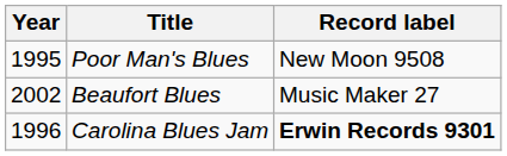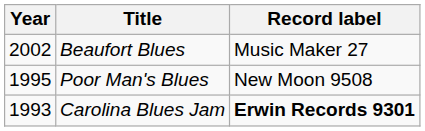rows swapped: Poor Man's Blues <-> Beaufort Blues
Carolina Blues Jam | Year: 1996 -> 1993
